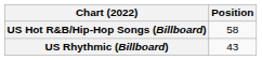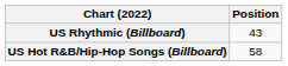rows swapped: US Hot R&B/Hip-Hop Songs (Billboard) <-> US Rhythmic (Billboard)
